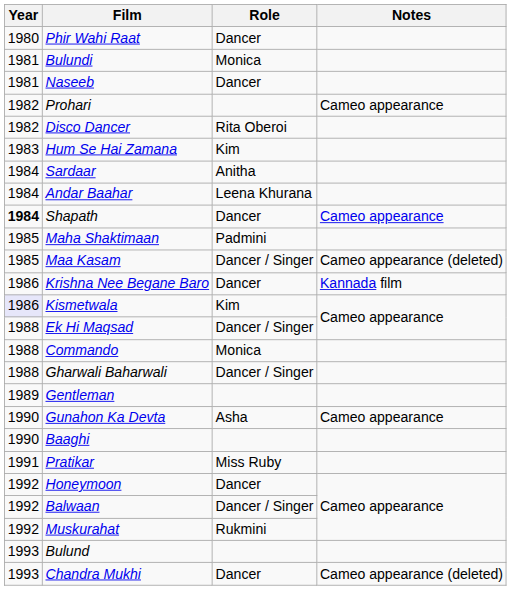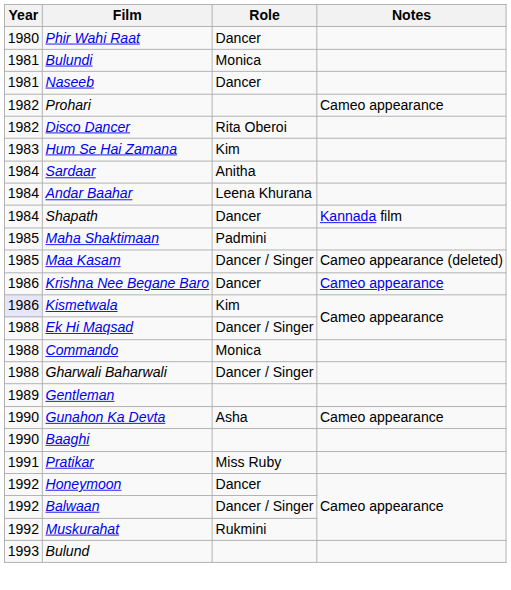Shapath | Year: bold -> normal
Shapath | Notes: Cameo appearance -> Kannada film
Krishna Nee Begane Baro | Notes: Kannada film -> Cameo appearance
- row: 1993 | Chandra Mukhi | Dancer | Cameo appearance (deleted)
